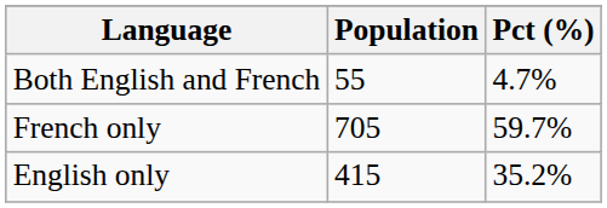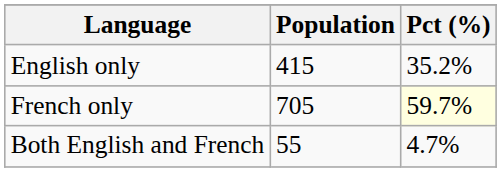rows swapped: English only <-> Both English and French
French only | Pct (%): no background -> lightyellow background
